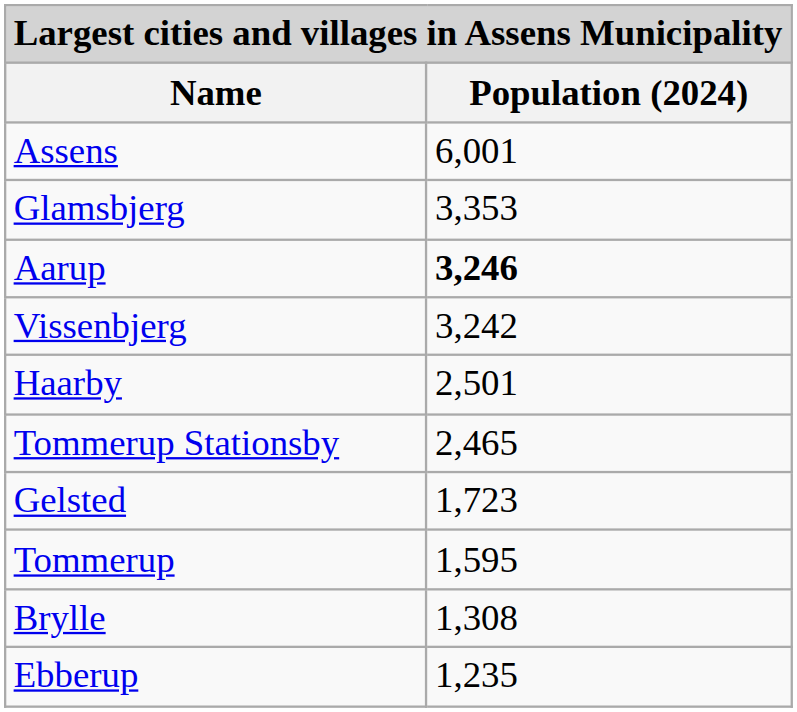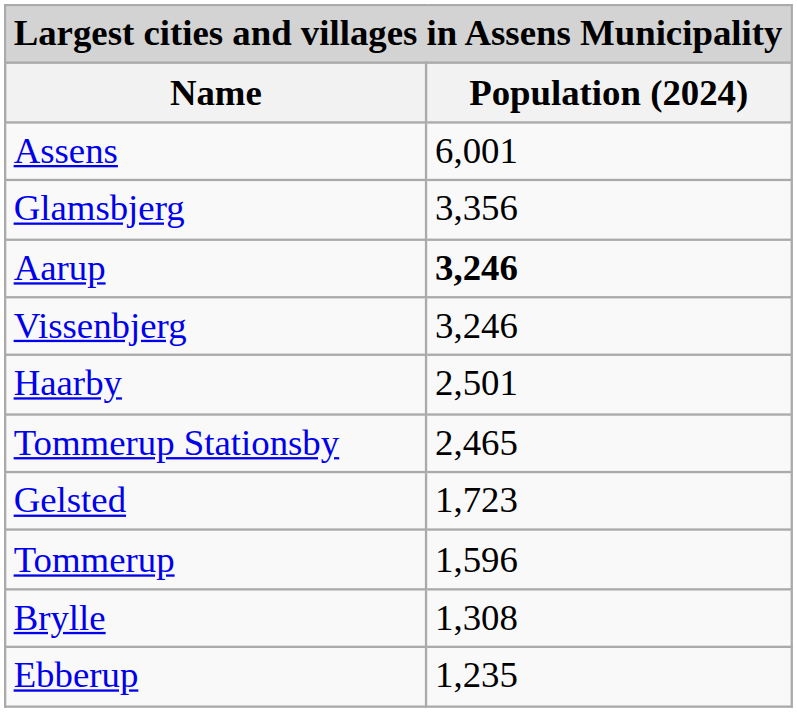Glamsbjerg | Population (2024): 3,353 -> 3,356
Vissenbjerg | Population (2024): 3,242 -> 3,246
Tommerup | Population (2024): 1,595 -> 1,596
